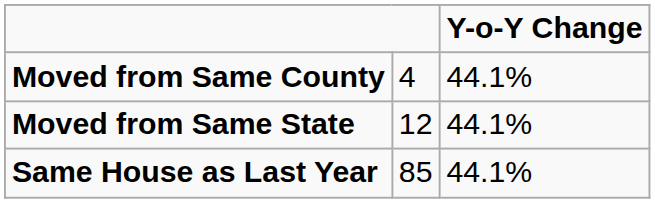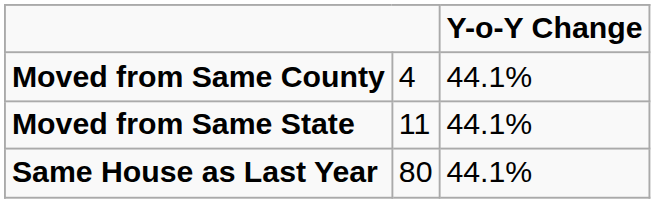Moved from Same State | column 2: 12 -> 11
Same House as Last Year | column 2: 85 -> 80
